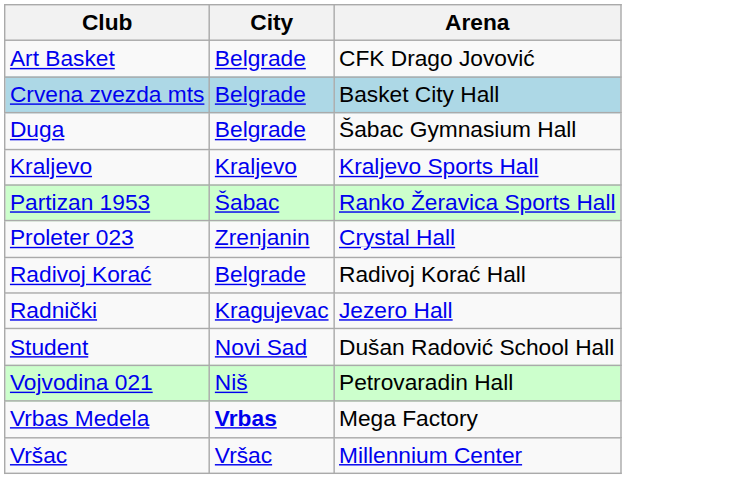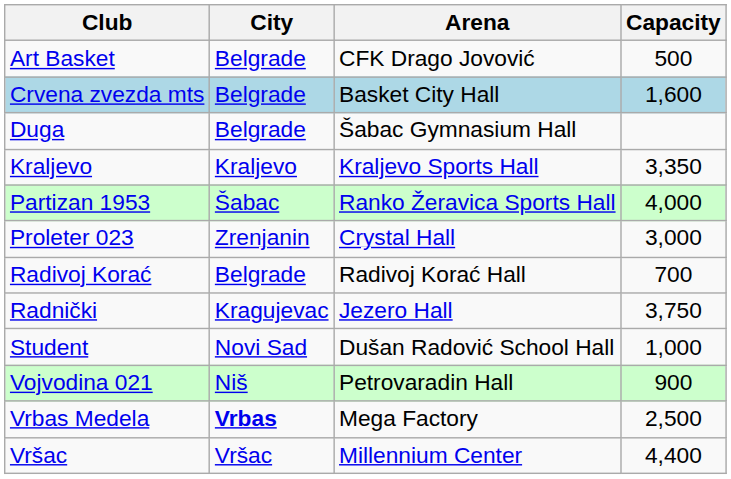+ column: Capacity | 500 | 1,600 | 3,350 | 4,000 | 3,000 | 700 | 3,750 | 1,000 | 900 | 2,500 | 4,400
